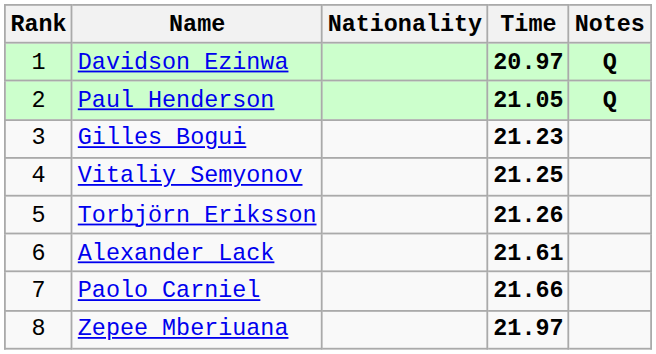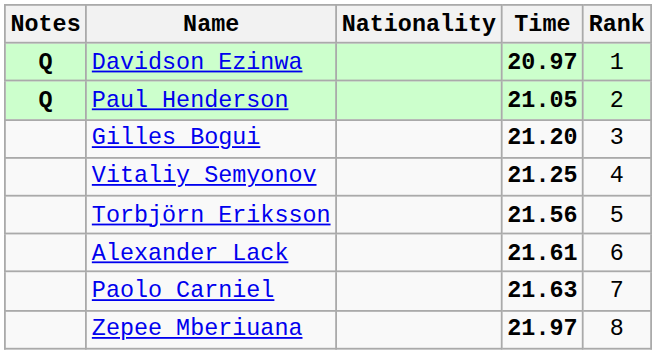columns swapped: Rank <-> Notes
Gilles Bogui | Time: 21.23 -> 21.20
Torbjörn Eriksson | Time: 21.26 -> 21.56
Paolo Carniel | Time: 21.66 -> 21.63
